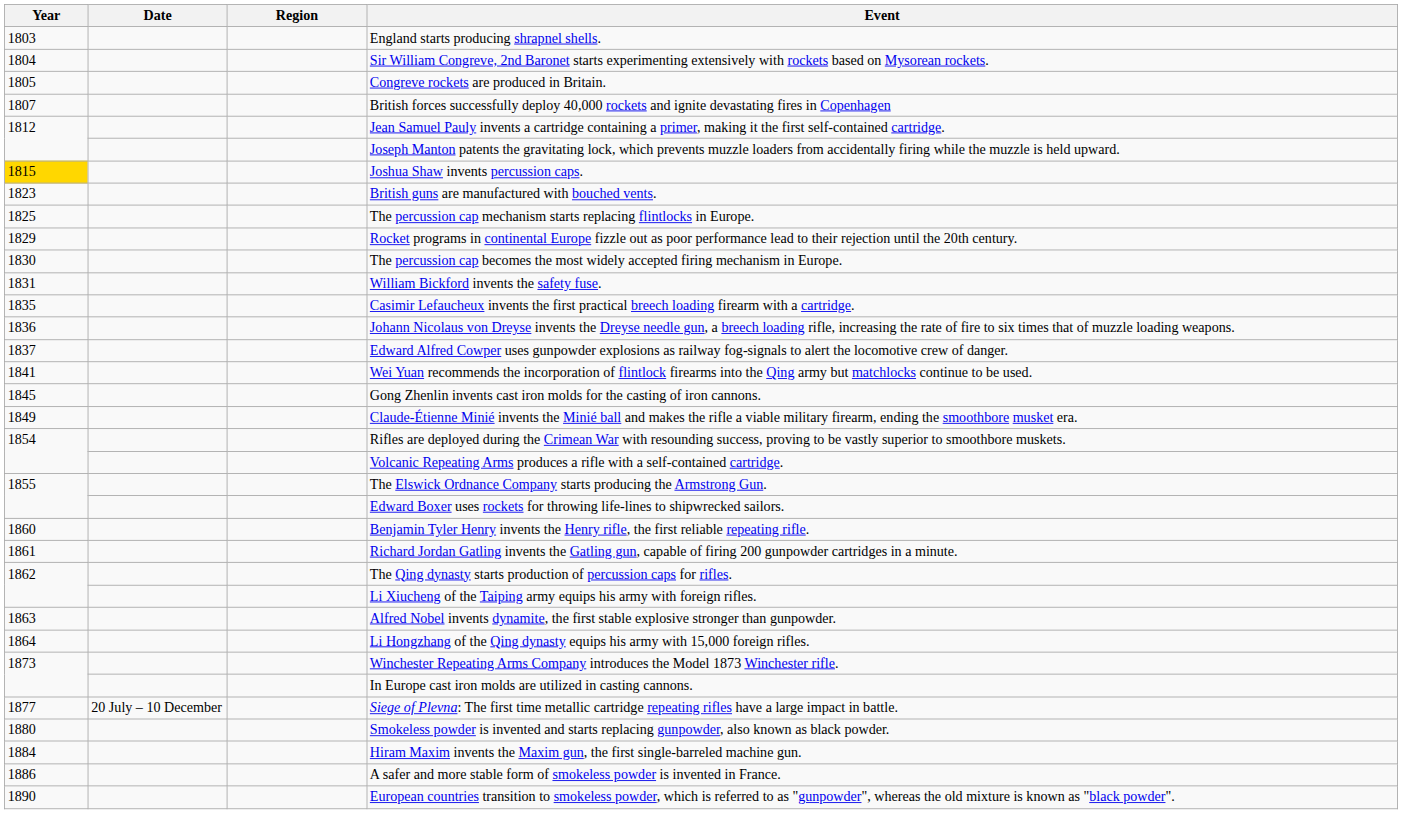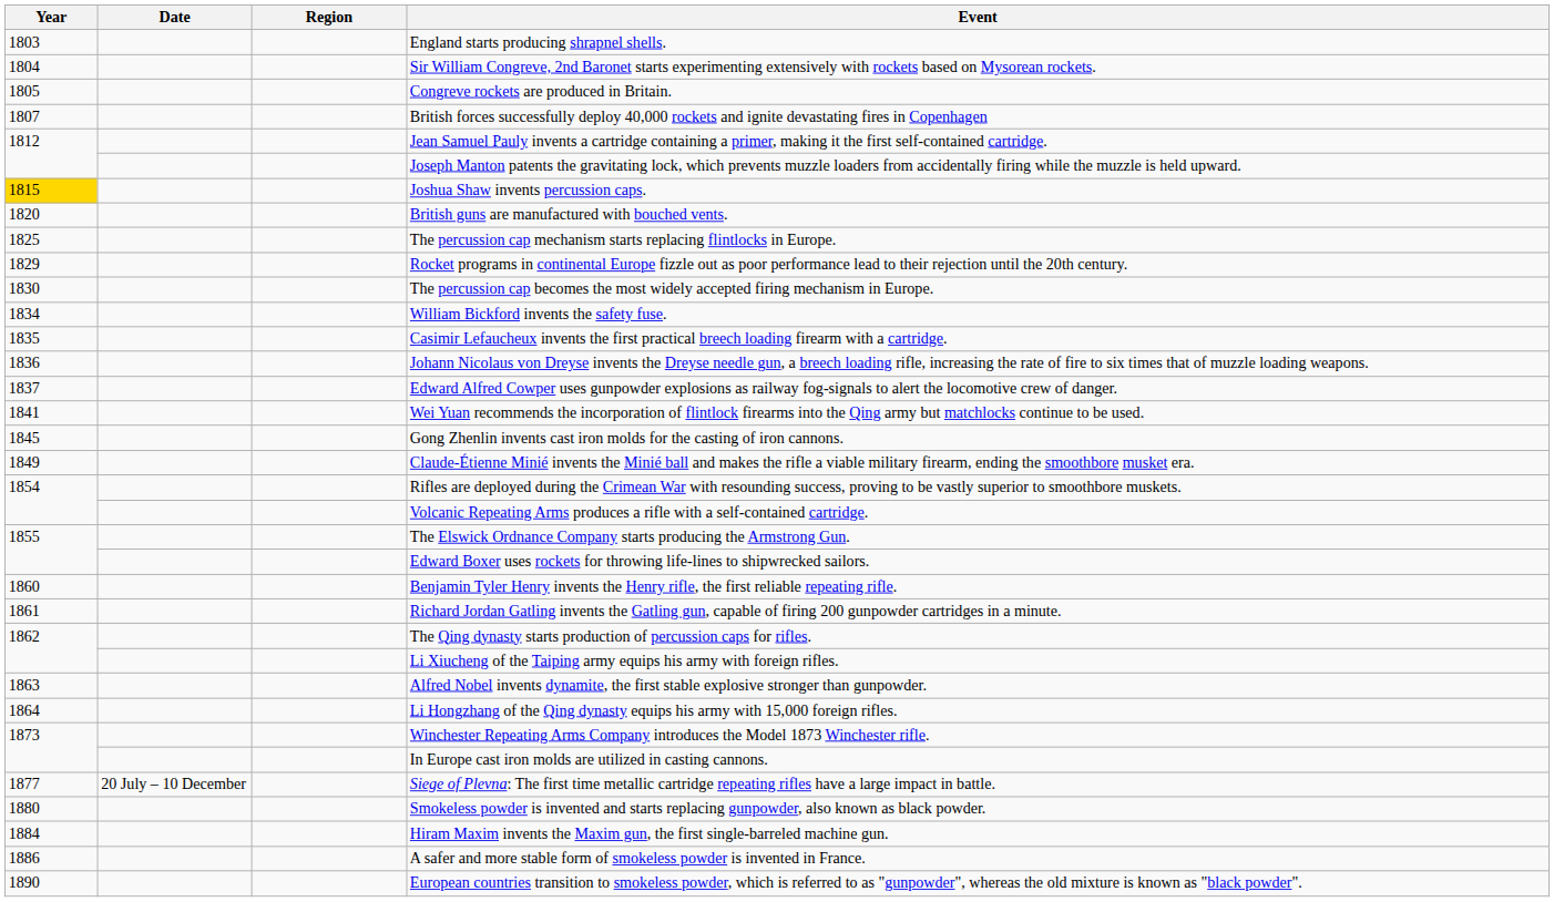British guns are manufactured with bouched vents. | Year: 1823 -> 1820
William Bickford invents the safety fuse. | Year: 1831 -> 1834
